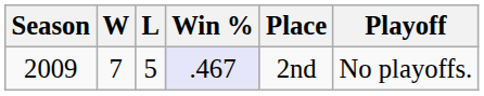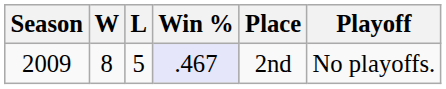2009 | W: 7 -> 8
